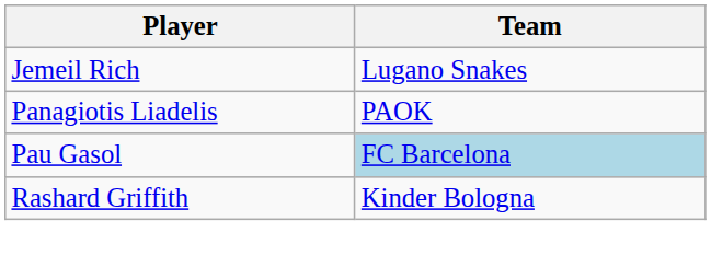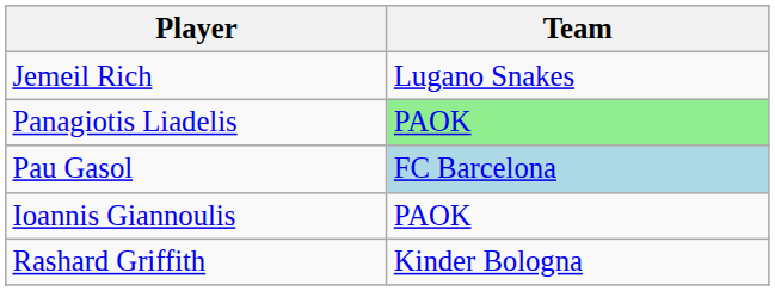Panagiotis Liadelis | Team: no background -> lightgreen background
+ row: Ioannis Giannoulis | PAOK
